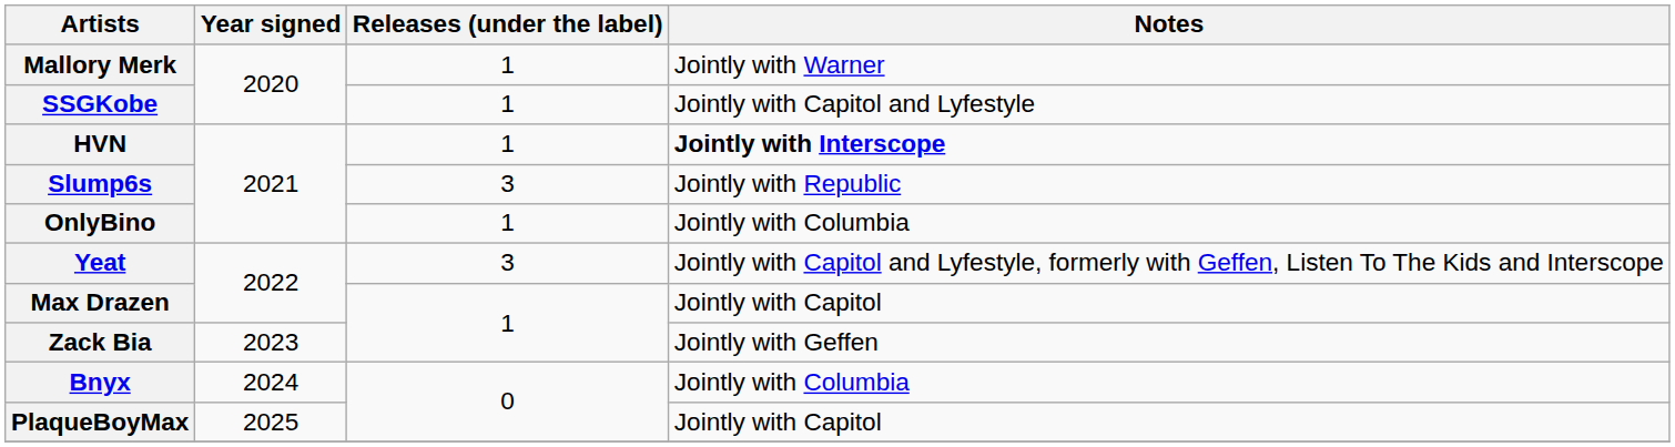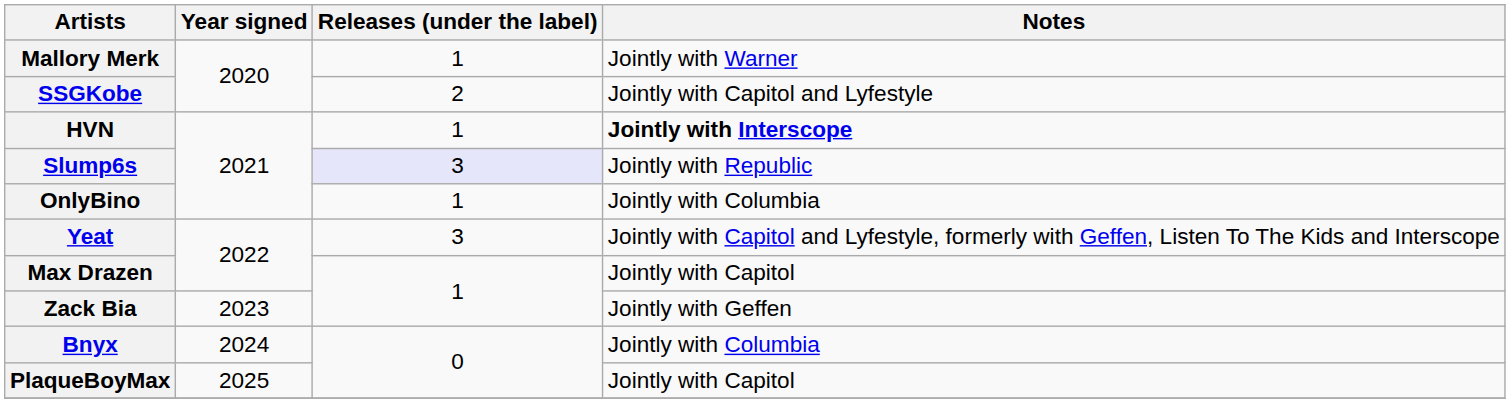SSGKobe | Releases (under the label): 1 -> 2
Slump6s | Releases (under the label): no background -> lavender background
